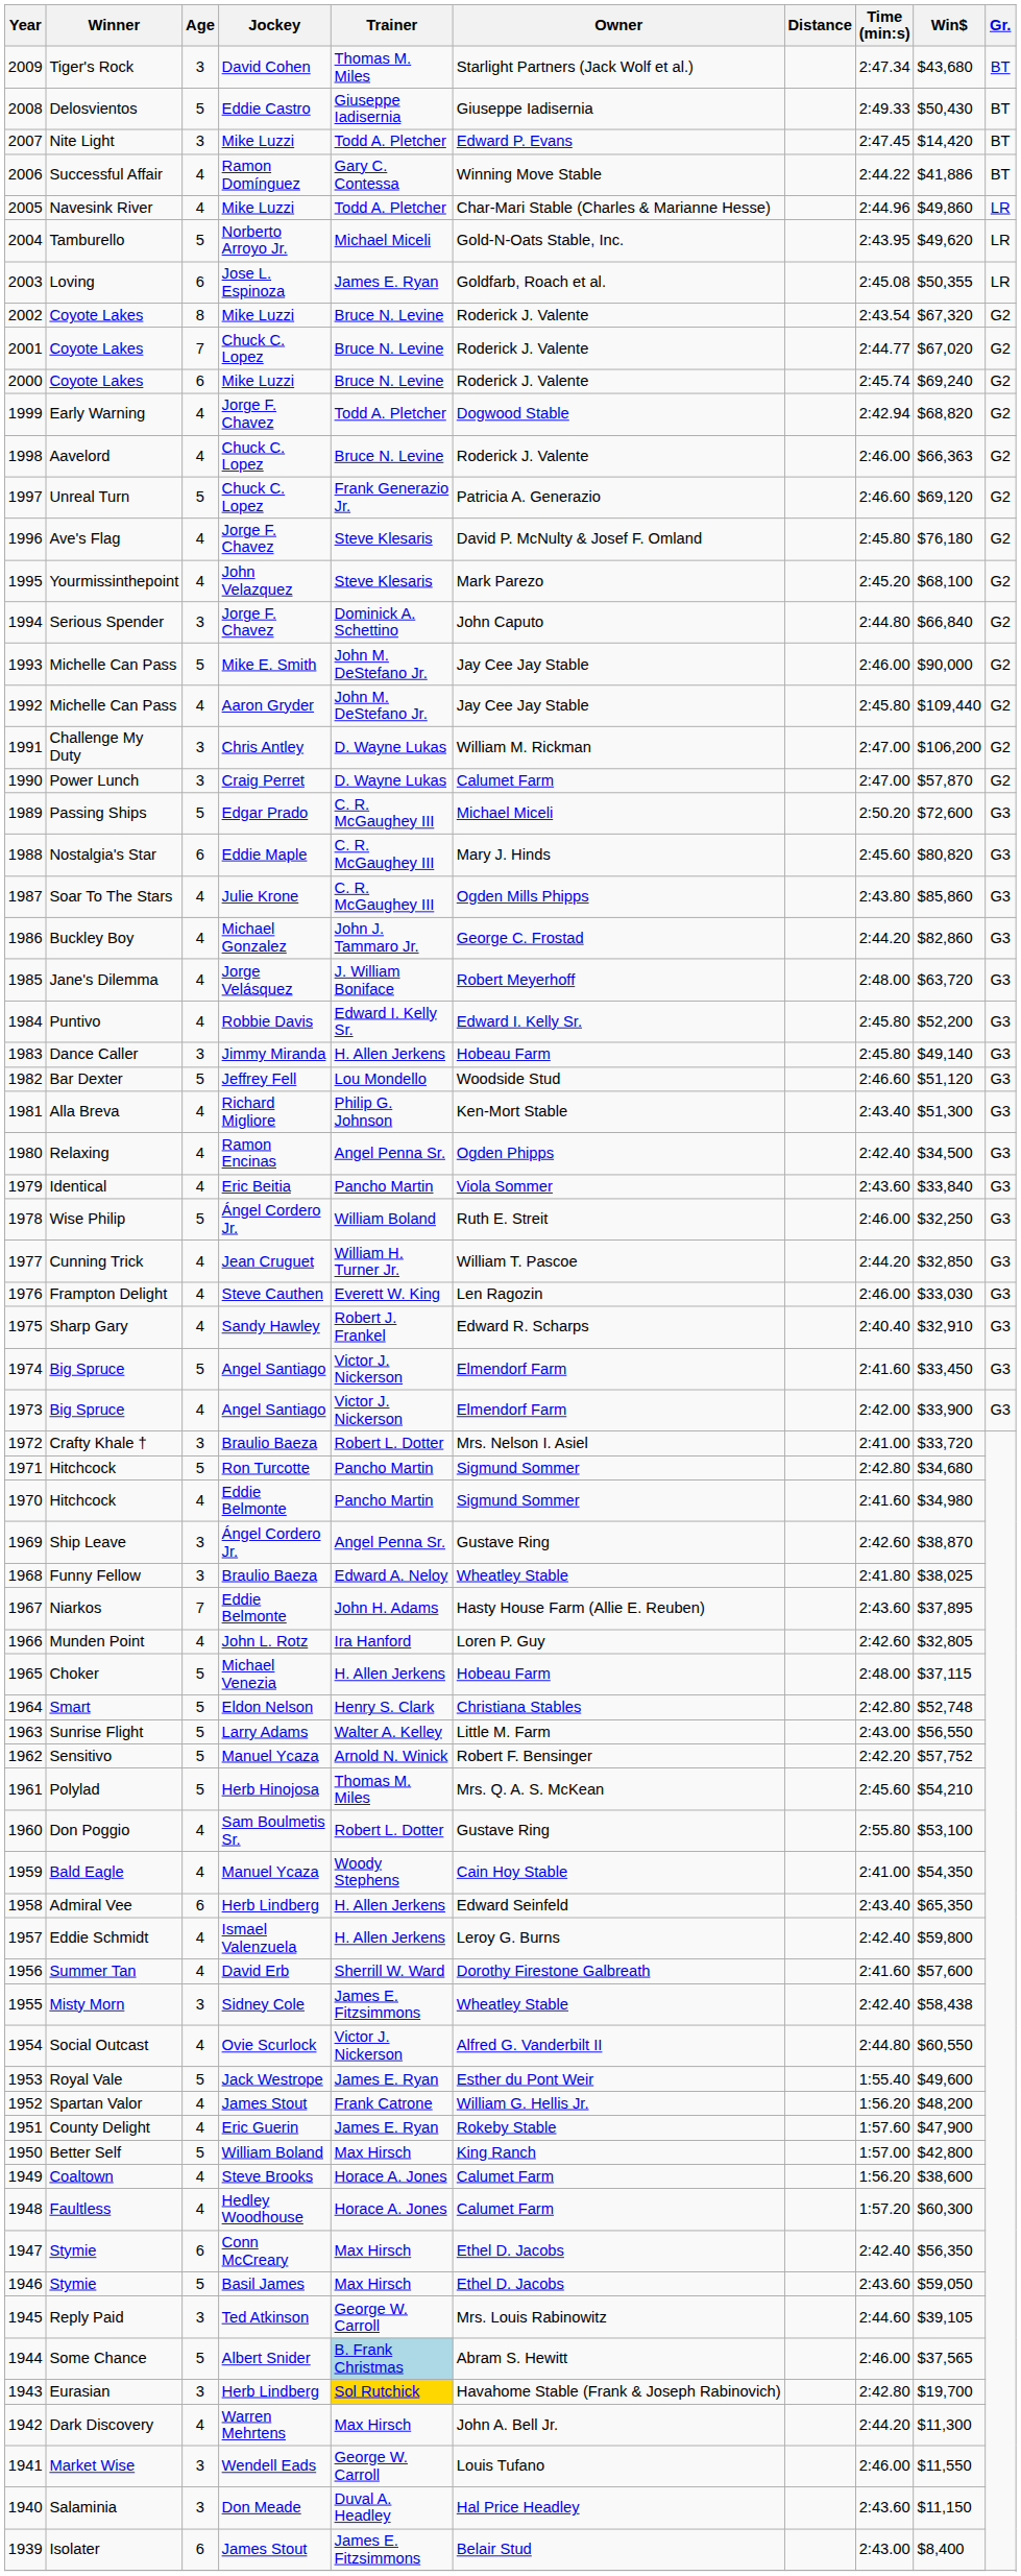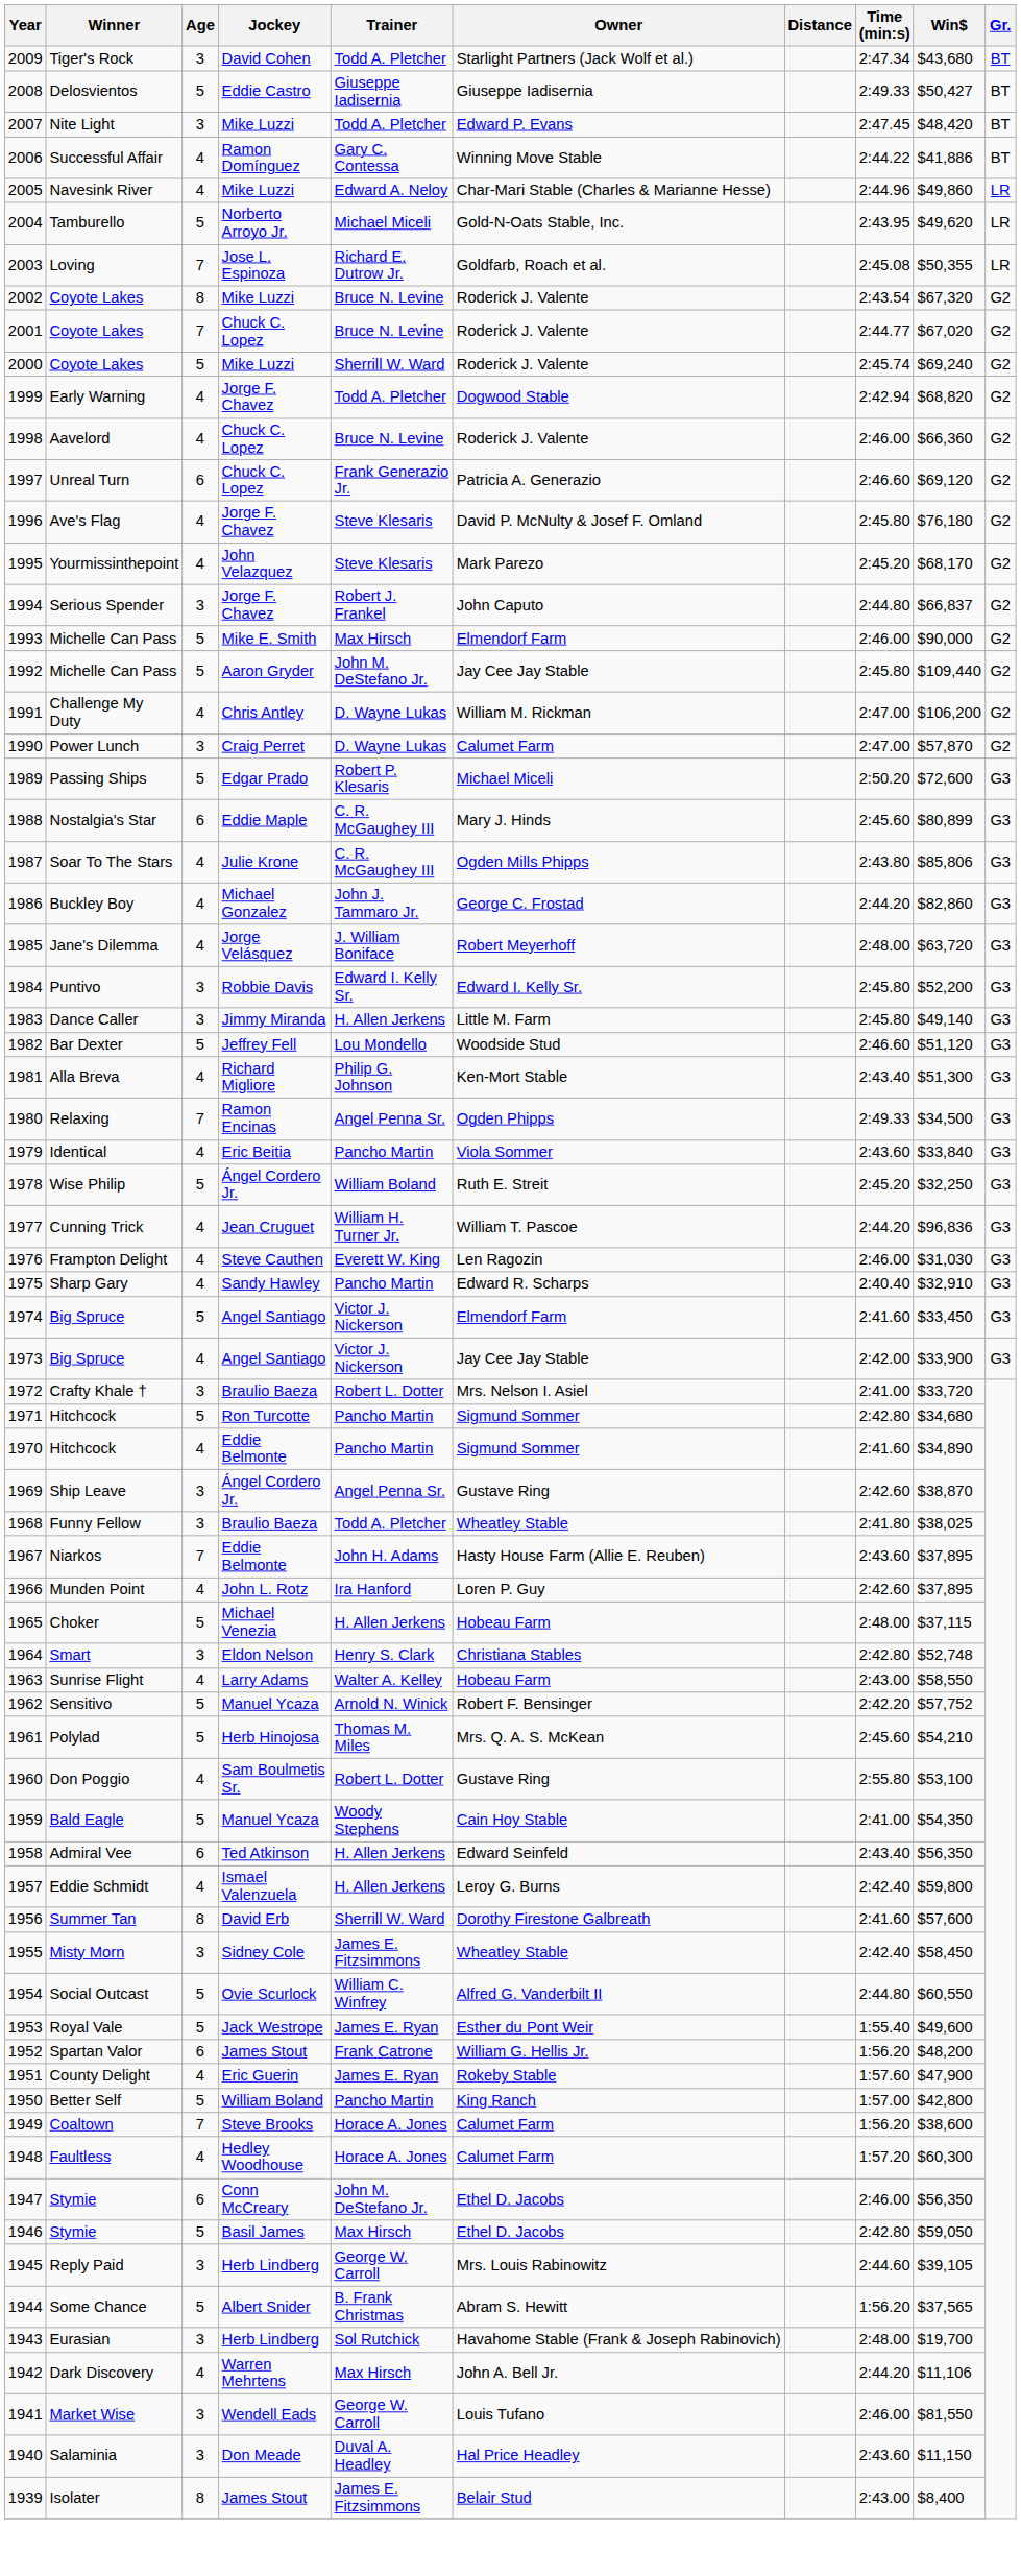Tiger's Rock | Trainer: Thomas M. Miles -> Todd A. Pletcher
Delosvientos | Win$: $50,430 -> $50,427
Nite Light | Win$: $14,420 -> $48,420
Navesink River | Trainer: Todd A. Pletcher -> Edward A. Neloy
Loving | Age: 6 -> 7
Loving | Trainer: James E. Ryan -> Richard E. Dutrow Jr.
2000 / Coyote Lakes | Age: 6 -> 5
2000 / Coyote Lakes | Trainer: Bruce N. Levine -> Sherrill W. Ward
Aavelord | Win$: $66,363 -> $66,360
Unreal Turn | Age: 5 -> 6
Yourmissinthepoint | Win$: $68,100 -> $68,170
Serious Spender | Trainer: Dominick A. Schettino -> Robert J. Frankel
Serious Spender | Win$: $66,840 -> $66,837
1993 / Michelle Can Pass | Trainer: John M. DeStefano Jr. -> Max Hirsch
1993 / Michelle Can Pass | Owner: Jay Cee Jay Stable -> Elmendorf Farm
1992 / Michelle Can Pass | Age: 4 -> 5
Challenge My Duty | Age: 3 -> 4
Passing Ships | Trainer: C. R. McGaughey III -> Robert P. Klesaris
Nostalgia's Star | Win$: $80,820 -> $80,899
Soar To The Stars | Win$: $85,860 -> $85,806
Puntivo | Age: 4 -> 3
Dance Caller | Owner: Hobeau Farm -> Little M. Farm
Relaxing | Age: 4 -> 7
Relaxing | Time (min:s): 2:42.40 -> 2:49.33
Wise Philip | Time (min:s): 2:46.00 -> 2:45.20
Cunning Trick | Win$: $32,850 -> $96,836
Frampton Delight | Win$: $33,030 -> $31,030
Sharp Gary | Trainer: Robert J. Frankel -> Pancho Martin
1973 / Big Spruce | Owner: Elmendorf Farm -> Jay Cee Jay Stable
1970 / Hitchcock | Win$: $34,980 -> $34,890
Funny Fellow | Trainer: Edward A. Neloy -> Todd A. Pletcher
Munden Point | Win$: $32,805 -> $37,895
Smart | Age: 5 -> 3
Sunrise Flight | Age: 5 -> 4
Sunrise Flight | Owner: Little M. Farm -> Hobeau Farm
Sunrise Flight | Win$: $56,550 -> $58,550
Bald Eagle | Age: 4 -> 5
Admiral Vee | Jockey: Herb Lindberg -> Ted Atkinson
Admiral Vee | Win$: $65,350 -> $56,350
Summer Tan | Age: 4 -> 8
Misty Morn | Win$: $58,438 -> $58,450
Social Outcast | Age: 4 -> 5
Social Outcast | Trainer: Victor J. Nickerson -> William C. Winfrey
Spartan Valor | Age: 4 -> 6
Better Self | Trainer: Max Hirsch -> Pancho Martin
Coaltown | Age: 4 -> 7
1947 / Stymie | Trainer: Max Hirsch -> John M. DeStefano Jr.
1947 / Stymie | Time (min:s): 2:42.40 -> 2:46.00
1946 / Stymie | Time (min:s): 2:43.60 -> 2:42.80
Reply Paid | Jockey: Ted Atkinson -> Herb Lindberg
Some Chance | Trainer: lightblue background -> no background
Some Chance | Time (min:s): 2:46.00 -> 1:56.20
Eurasian | Trainer: gold background -> no background
Eurasian | Time (min:s): 2:42.80 -> 2:48.00
Dark Discovery | Win$: $11,300 -> $11,106
Market Wise | Win$: $11,550 -> $81,550
Isolater | Age: 6 -> 8
